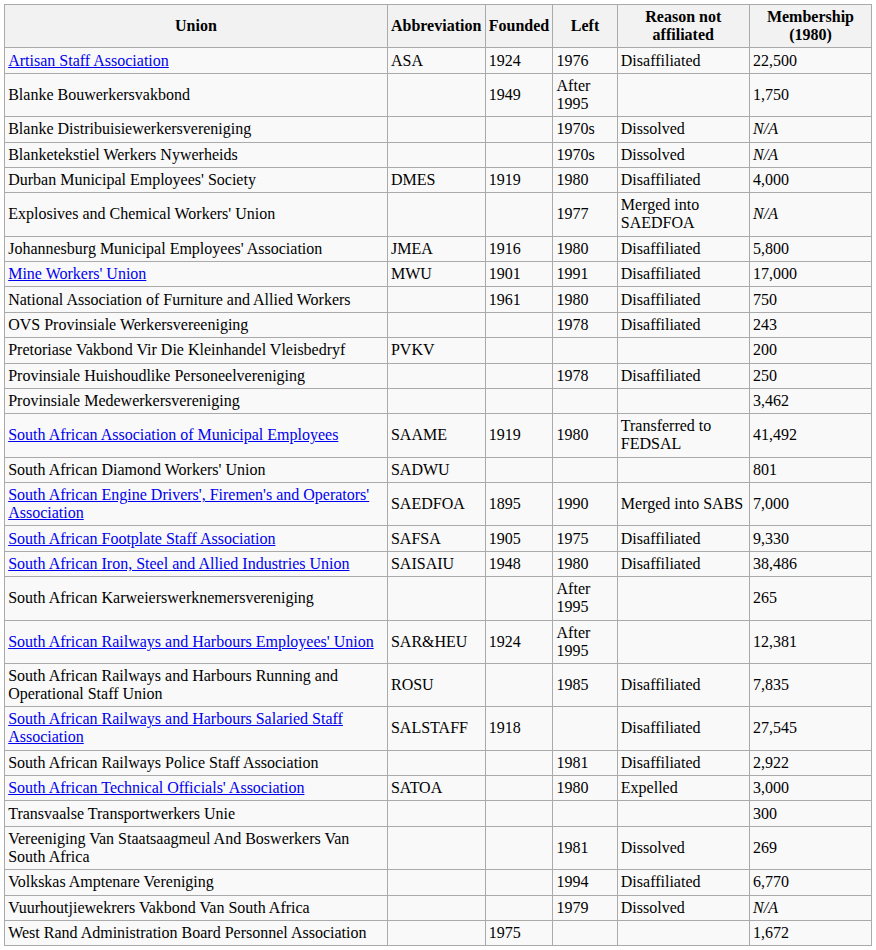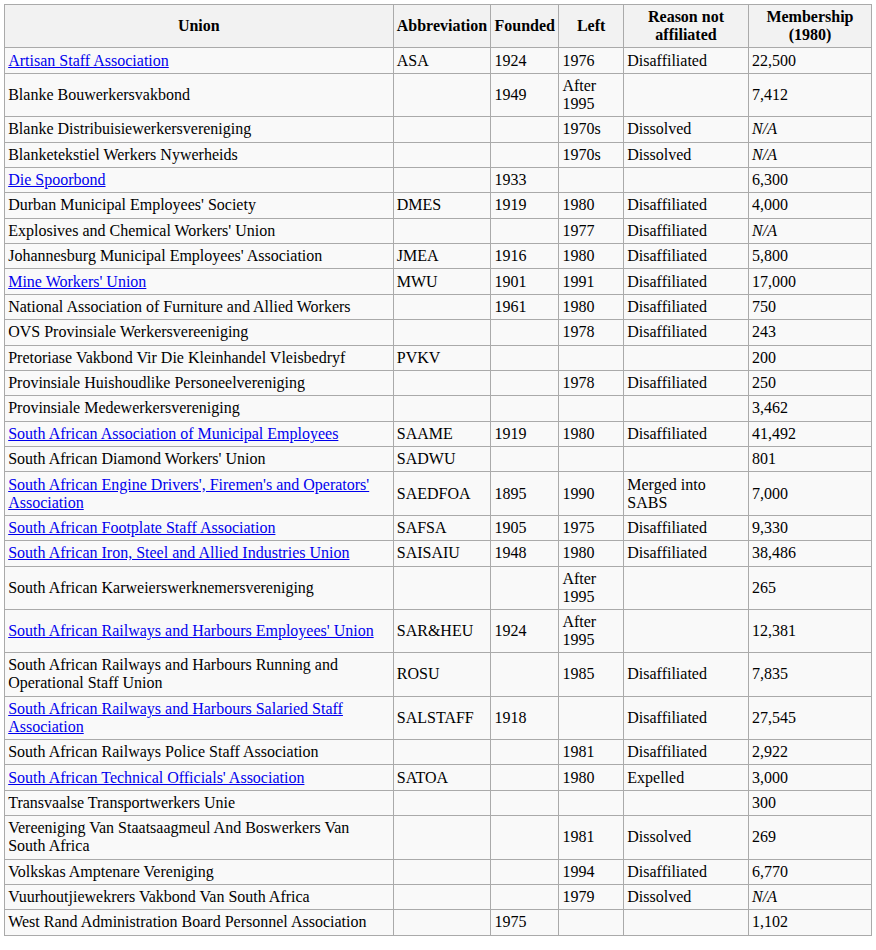Blanke Bouwerkersvakbond | Membership (1980): 1,750 -> 7,412
+ row: Die Spoorbond | 1933 | 6,300
Explosives and Chemical Workers' Union | Reason not affiliated: Merged into SAEDFOA -> Disaffiliated
South African Association of Municipal Employees | Reason not affiliated: Transferred to FEDSAL -> Disaffiliated
West Rand Administration Board Personnel Association | Membership (1980): 1,672 -> 1,102
